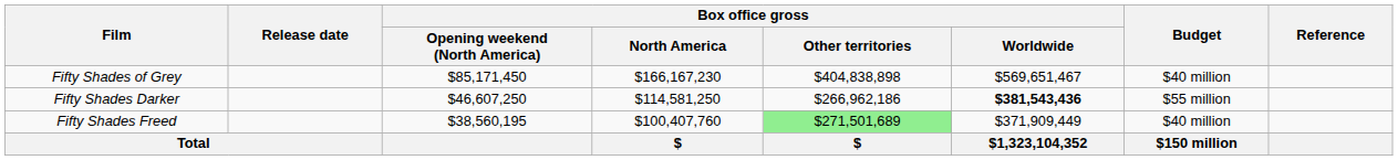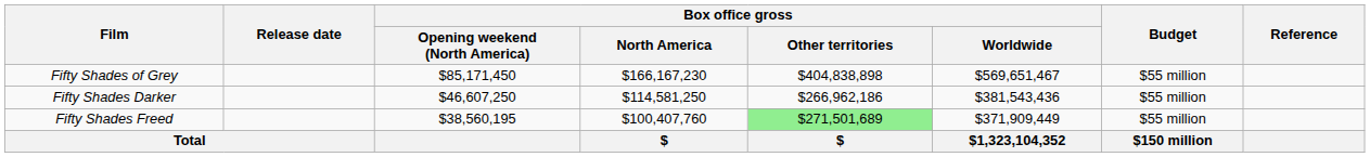Fifty Shades of Grey | Budget: $40 million -> $55 million
Fifty Shades Darker | Box office gross / Worldwide: bold -> normal
Fifty Shades Freed | Budget: $40 million -> $55 million
